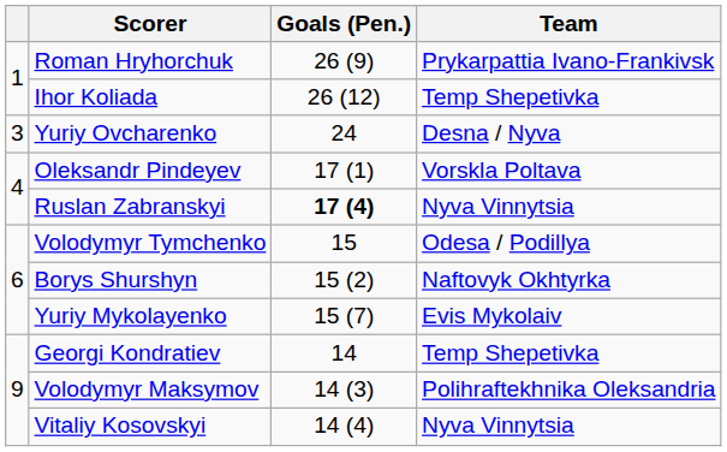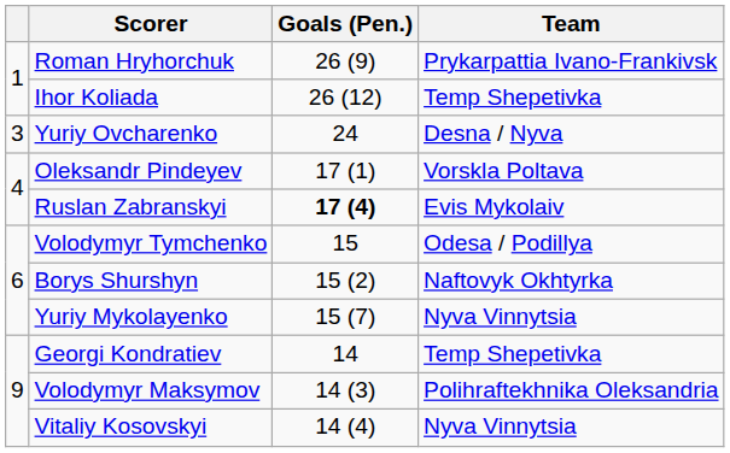Ruslan Zabranskyi | Team: Nyva Vinnytsia -> Evis Mykolaiv
Yuriy Mykolayenko | Team: Evis Mykolaiv -> Nyva Vinnytsia
